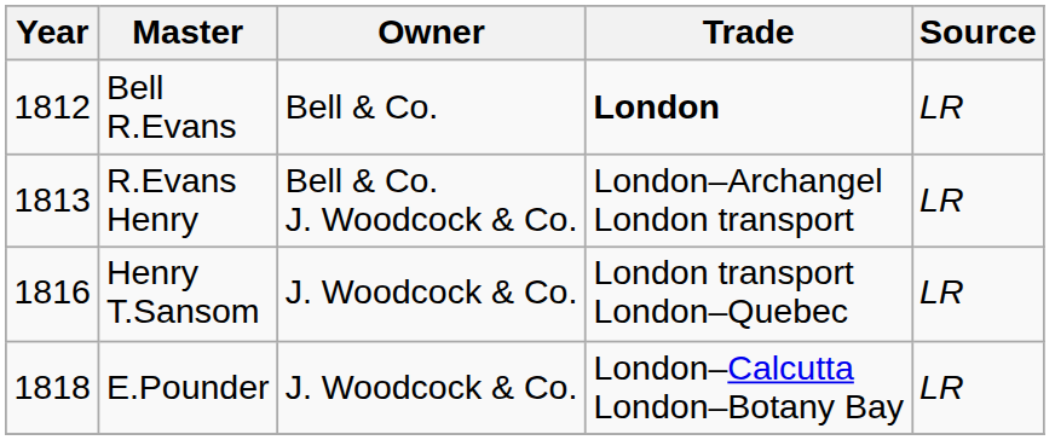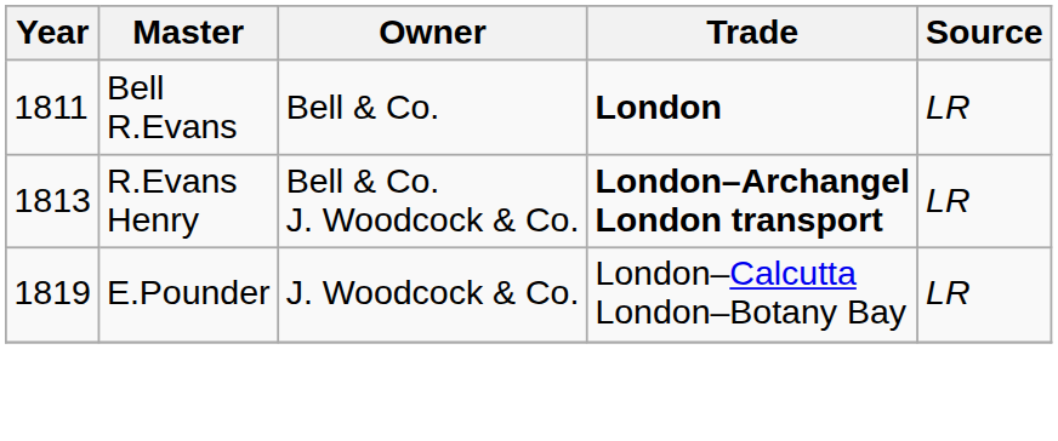Bell R.Evans | Year: 1812 -> 1811
R.Evans Henry | Trade: normal -> bold
- row: 1816 | Henry T.Sansom | J. Woodcock & Co. | London transport London–Quebec | LR
E.Pounder | Year: 1818 -> 1819
